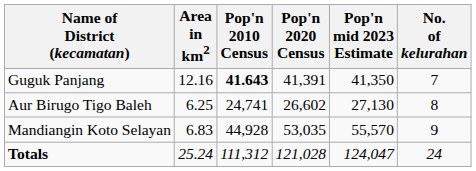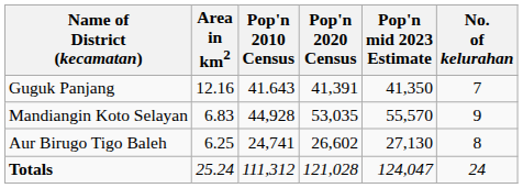Guguk Panjang | Pop'n 2010 Census: bold -> normal
rows swapped: Mandiangin Koto Selayan <-> Aur Birugo Tigo Baleh
